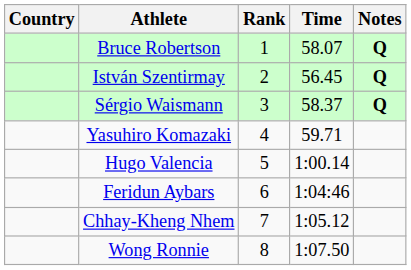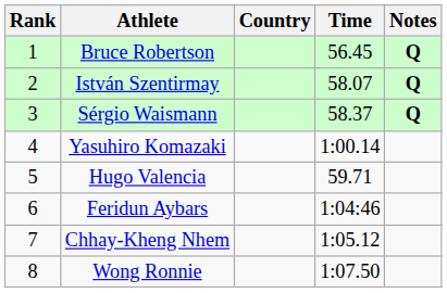columns swapped: Rank <-> Country
Bruce Robertson | Time: 58.07 -> 56.45
István Szentirmay | Time: 56.45 -> 58.07
Yasuhiro Komazaki | Time: 59.71 -> 1:00.14
Hugo Valencia | Time: 1:00.14 -> 59.71
